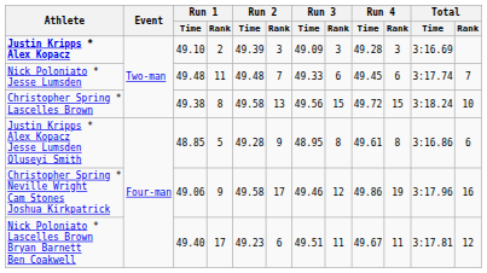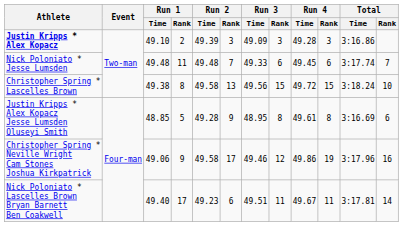Justin Kripps * Alex Kopacz | Total / Time: 3:16.69 -> 3:16.86
Justin Kripps * Alex Kopacz Jesse Lumsden Oluseyi Smith | Total / Time: 3:16.86 -> 3:16.69
Nick Poloniato * Lascelles Brown Bryan Barnett Ben Coakwell | Total / Rank: 12 -> 14
